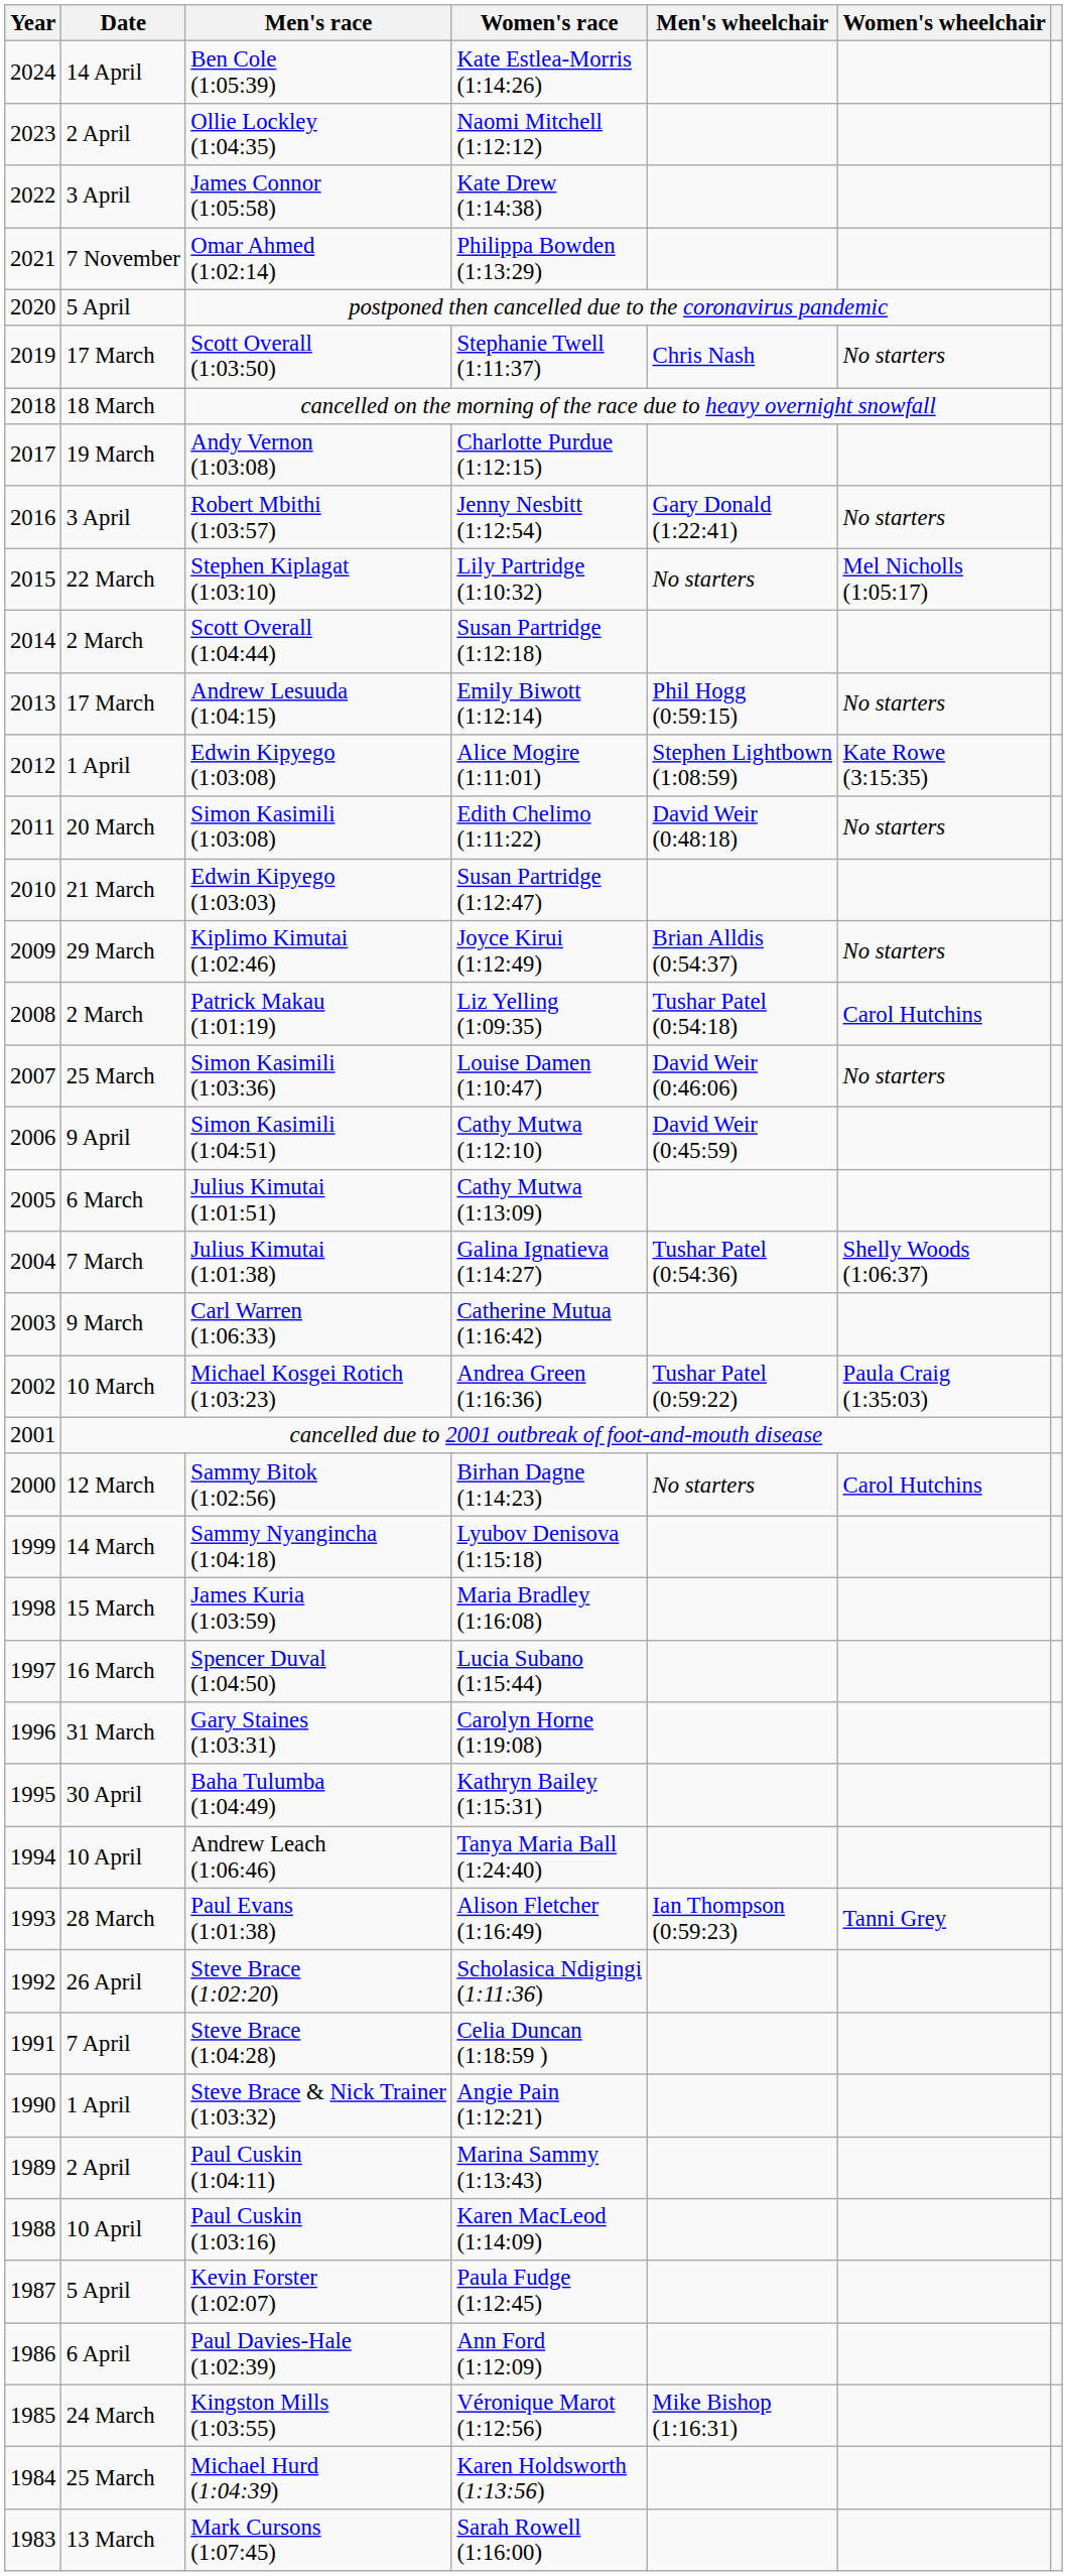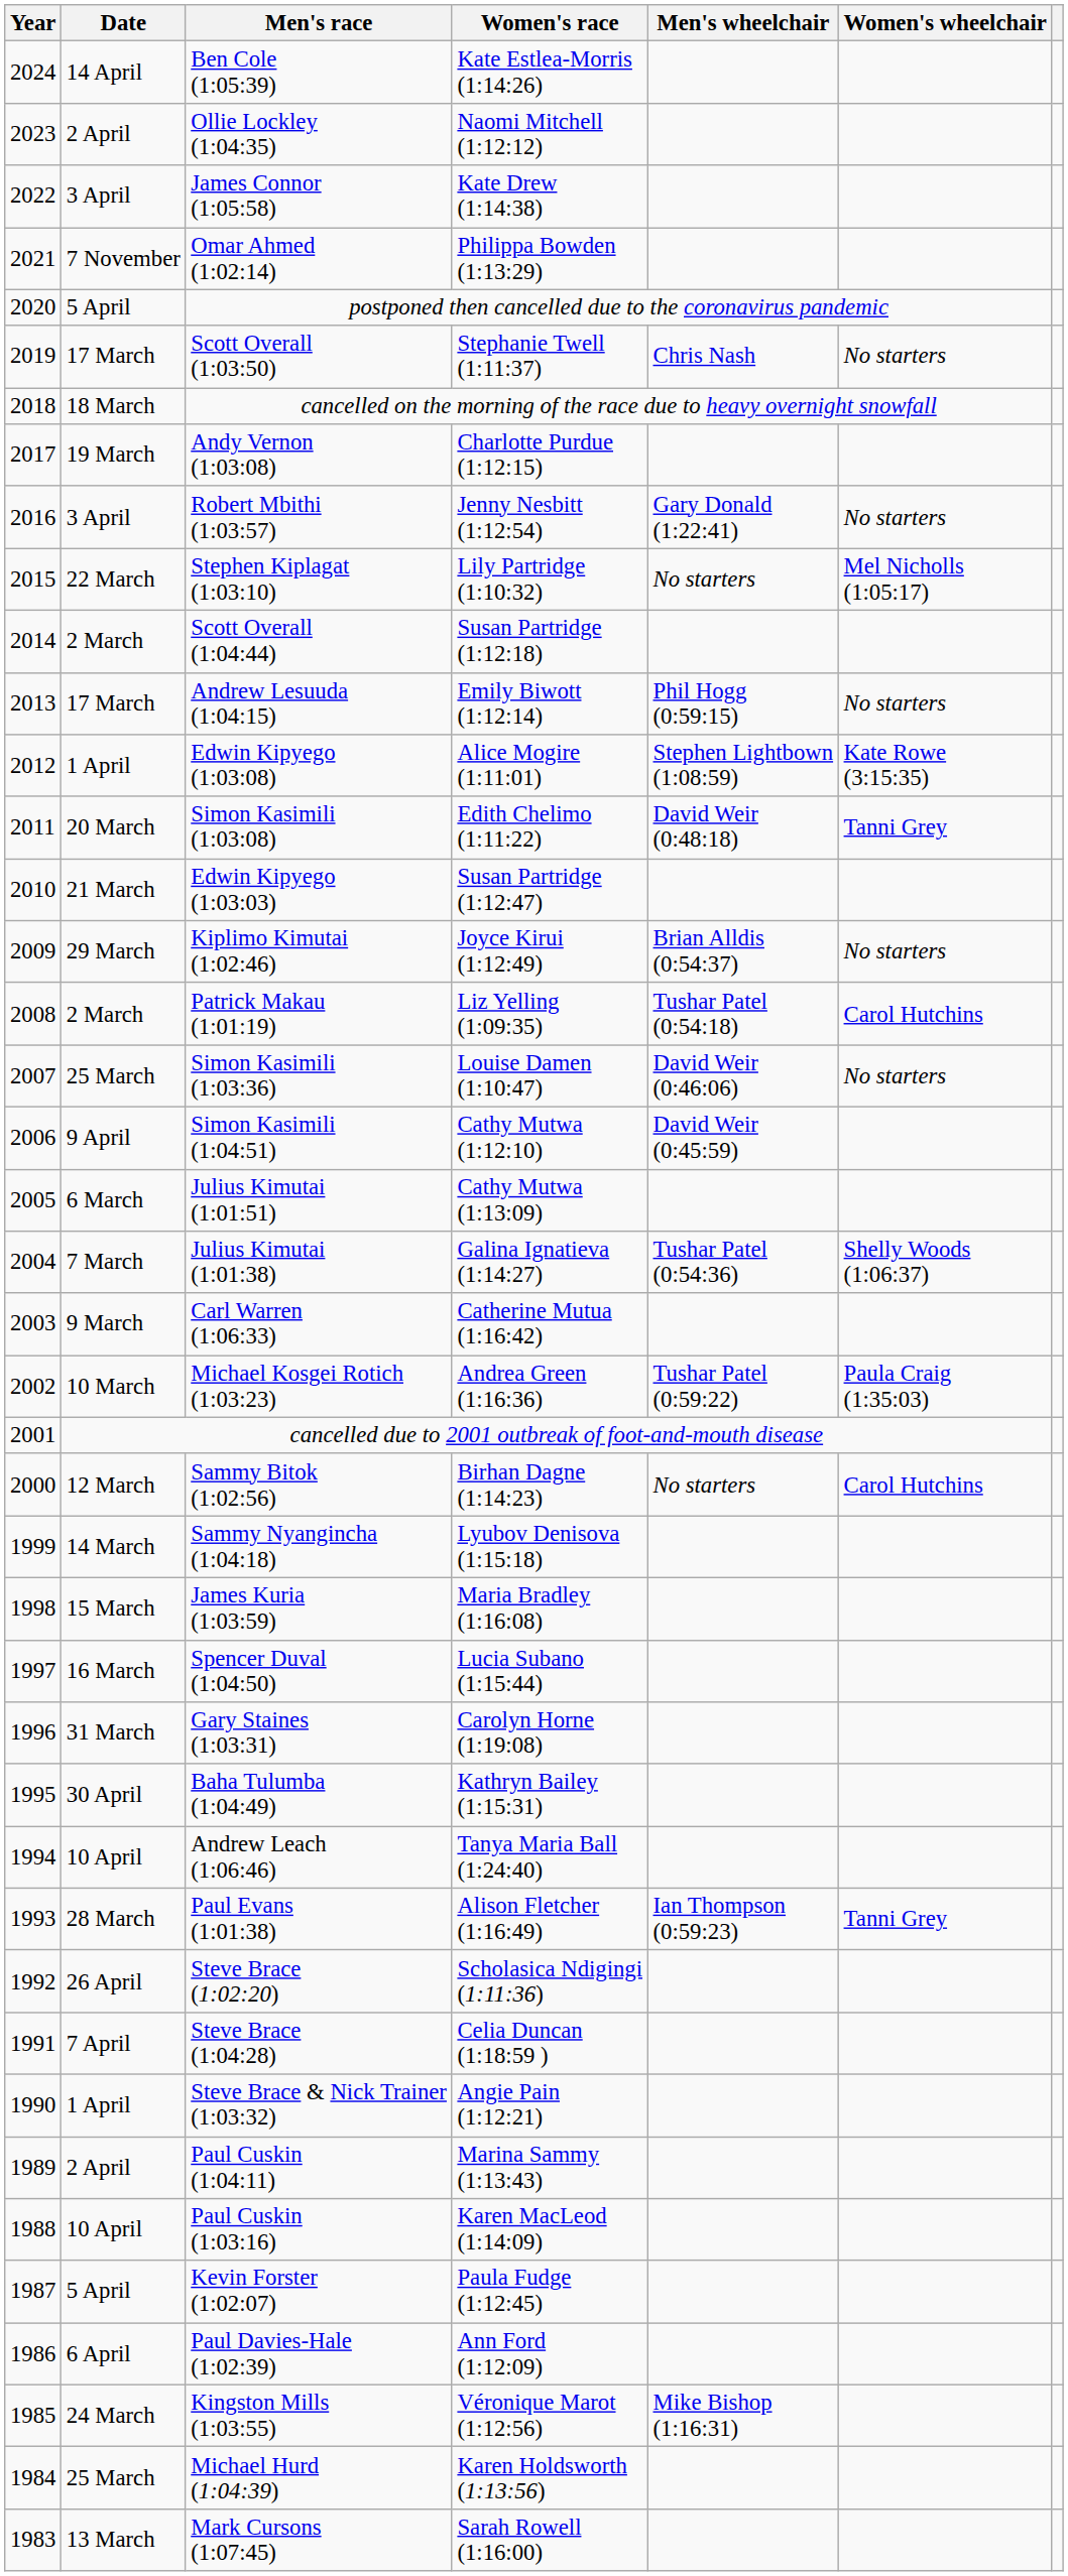Simon Kasimili (1:03:08) | Women's wheelchair: No starters -> Tanni Grey
